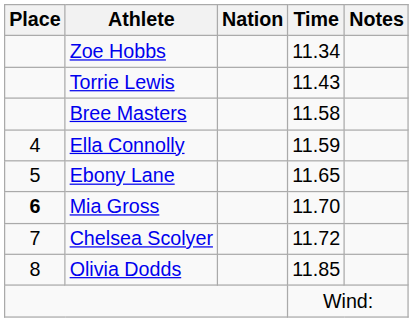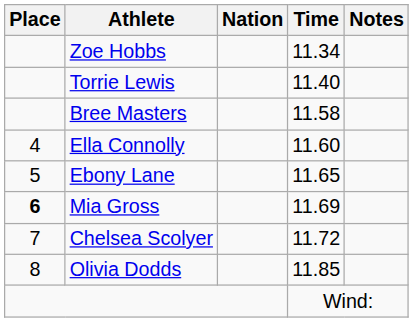Torrie Lewis | Time: 11.43 -> 11.40
Ella Connolly | Time: 11.59 -> 11.60
Mia Gross | Time: 11.70 -> 11.69
